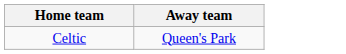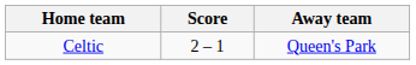+ column: Score | 2 – 1
